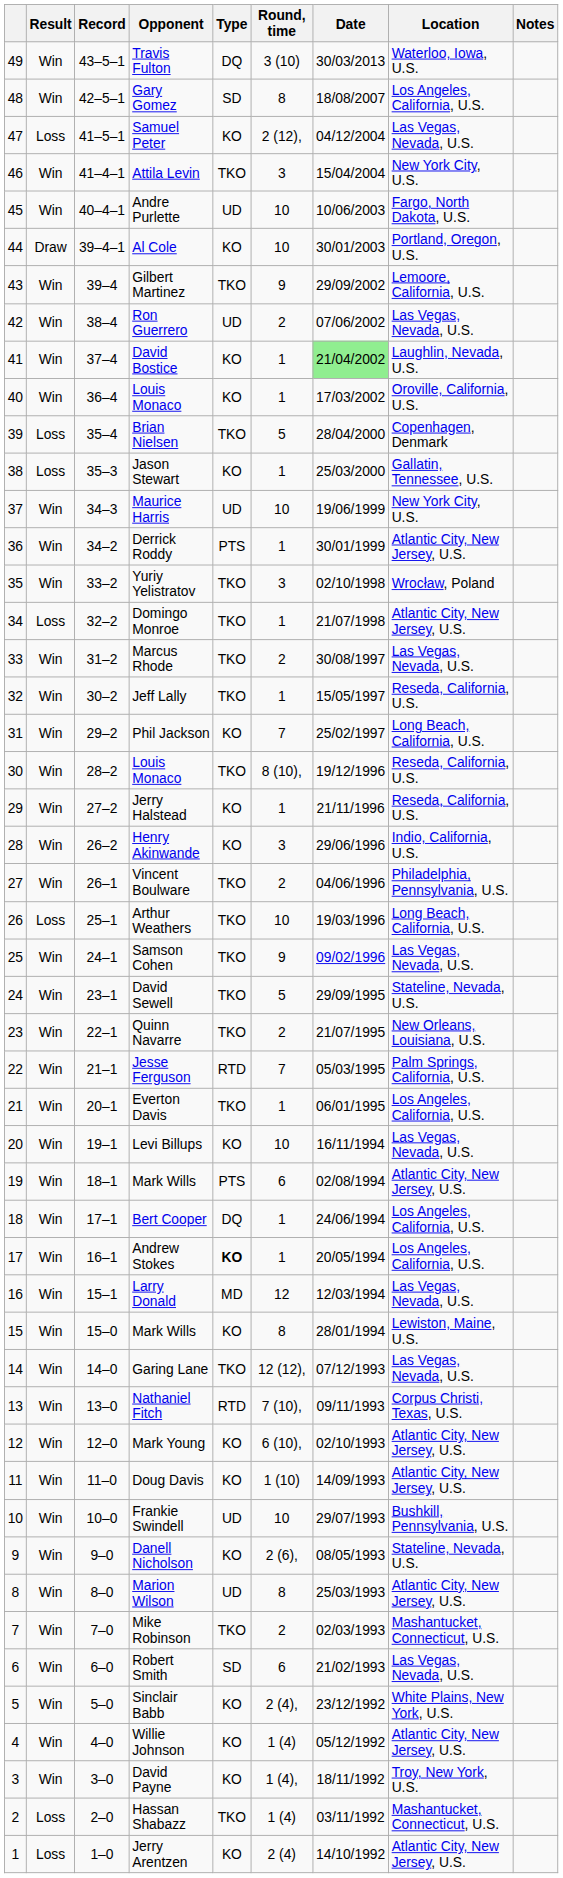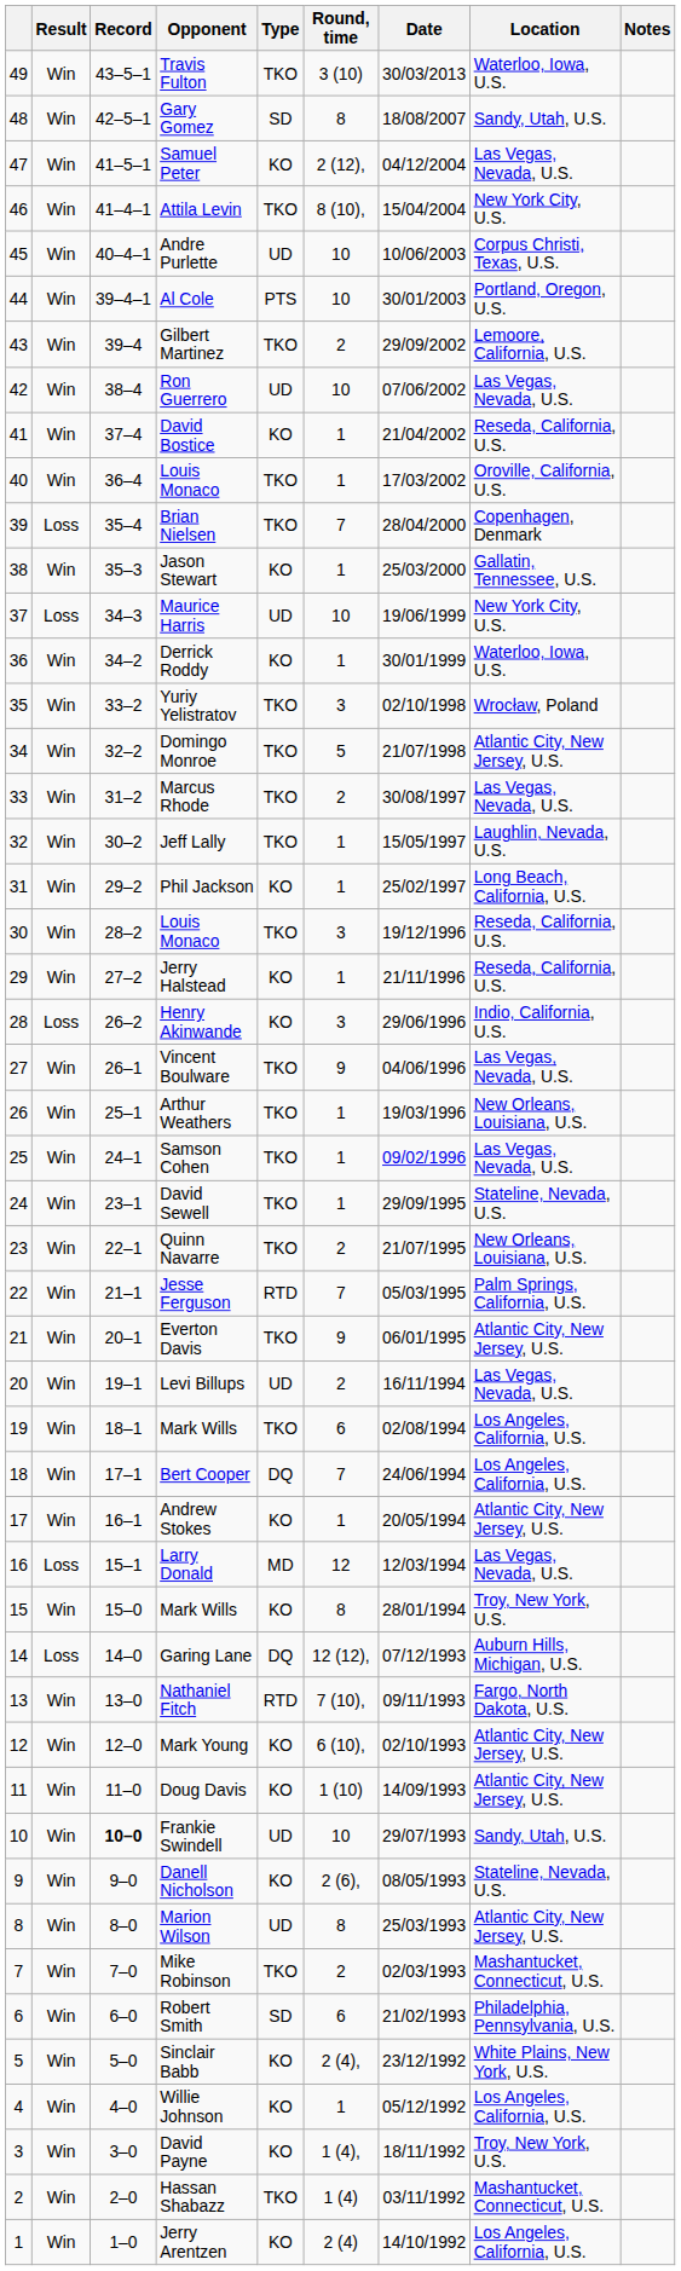Travis Fulton | Type: DQ -> TKO
Gary Gomez | Location: Los Angeles, California, U.S. -> Sandy, Utah, U.S.
Samuel Peter | Result: Loss -> Win
Attila Levin | Round, time: 3 -> 8 (10),
Andre Purlette | Location: Fargo, North Dakota, U.S. -> Corpus Christi, Texas, U.S.
Al Cole | Result: Draw -> Win
Al Cole | Type: KO -> PTS
Gilbert Martinez | Round, time: 9 -> 2
Ron Guerrero | Round, time: 2 -> 10
David Bostice | Date: lightgreen background -> no background
David Bostice | Location: Laughlin, Nevada, U.S. -> Reseda, California, U.S.
40 / Louis Monaco | Type: KO -> TKO
Brian Nielsen | Round, time: 5 -> 7
Jason Stewart | Result: Loss -> Win
Maurice Harris | Result: Win -> Loss
Derrick Roddy | Type: PTS -> KO
Derrick Roddy | Location: Atlantic City, New Jersey, U.S. -> Waterloo, Iowa, U.S.
Domingo Monroe | Result: Loss -> Win
Domingo Monroe | Round, time: 1 -> 5
Jeff Lally | Location: Reseda, California, U.S. -> Laughlin, Nevada, U.S.
Phil Jackson | Round, time: 7 -> 1
30 / Louis Monaco | Round, time: 8 (10), -> 3
Henry Akinwande | Result: Win -> Loss
Vincent Boulware | Round, time: 2 -> 9
Vincent Boulware | Location: Philadelphia, Pennsylvania, U.S. -> Las Vegas, Nevada, U.S.
Arthur Weathers | Result: Loss -> Win
Arthur Weathers | Round, time: 10 -> 1
Arthur Weathers | Location: Long Beach, California, U.S. -> New Orleans, Louisiana, U.S.
Samson Cohen | Round, time: 9 -> 1
David Sewell | Round, time: 5 -> 1
Everton Davis | Round, time: 1 -> 9
Everton Davis | Location: Los Angeles, California, U.S. -> Atlantic City, New Jersey, U.S.
Levi Billups | Type: KO -> UD
Levi Billups | Round, time: 10 -> 2
19 / Mark Wills | Type: PTS -> TKO
19 / Mark Wills | Location: Atlantic City, New Jersey, U.S. -> Los Angeles, California, U.S.
Bert Cooper | Round, time: 1 -> 7
Andrew Stokes | Type: bold -> normal
Andrew Stokes | Location: Los Angeles, California, U.S. -> Atlantic City, New Jersey, U.S.
Larry Donald | Result: Win -> Loss
15 / Mark Wills | Location: Lewiston, Maine, U.S. -> Troy, New York, U.S.
Garing Lane | Result: Win -> Loss
Garing Lane | Type: TKO -> DQ
Garing Lane | Location: Las Vegas, Nevada, U.S. -> Auburn Hills, Michigan, U.S.
Nathaniel Fitch | Location: Corpus Christi, Texas, U.S. -> Fargo, North Dakota, U.S.
Frankie Swindell | Record: normal -> bold
Frankie Swindell | Location: Bushkill, Pennsylvania, U.S. -> Sandy, Utah, U.S.
Robert Smith | Location: Las Vegas, Nevada, U.S. -> Philadelphia, Pennsylvania, U.S.
Willie Johnson | Round, time: 1 (4) -> 1
Willie Johnson | Location: Atlantic City, New Jersey, U.S. -> Los Angeles, California, U.S.
Hassan Shabazz | Result: Loss -> Win
Jerry Arentzen | Result: Loss -> Win
Jerry Arentzen | Location: Atlantic City, New Jersey, U.S. -> Los Angeles, California, U.S.
